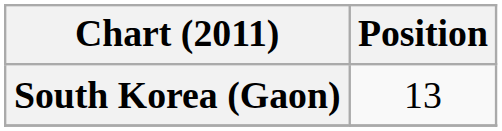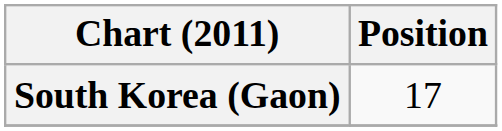South Korea (Gaon) | Position: 13 -> 17
